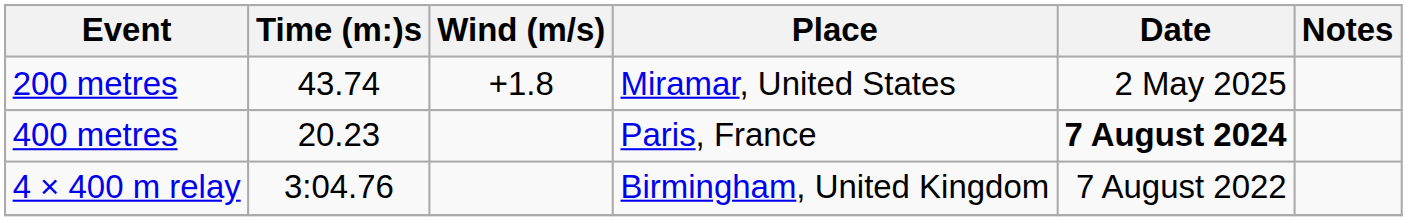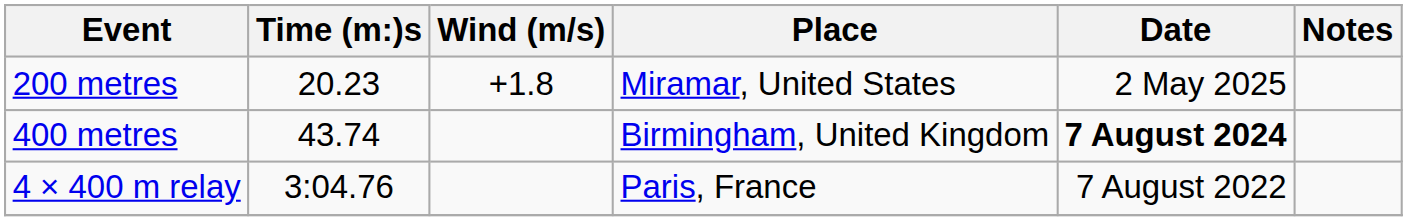200 metres | Time (m:)s: 43.74 -> 20.23
400 metres | Time (m:)s: 20.23 -> 43.74
400 metres | Place: Paris, France -> Birmingham, United Kingdom
4 × 400 m relay | Place: Birmingham, United Kingdom -> Paris, France
